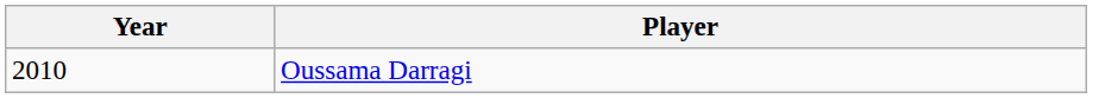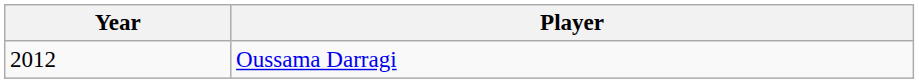Oussama Darragi | Year: 2010 -> 2012
